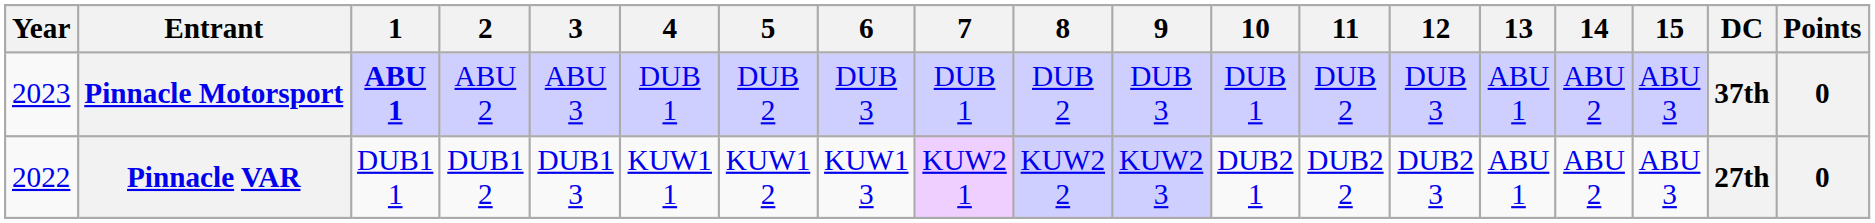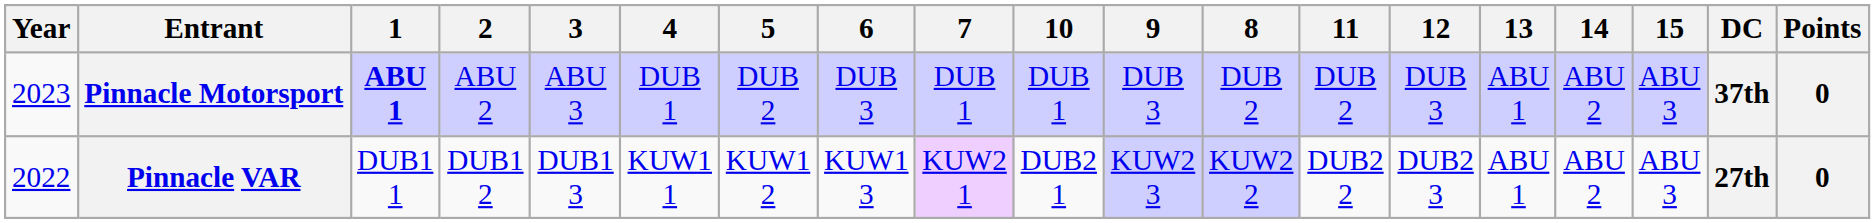columns swapped: 8 <-> 10
